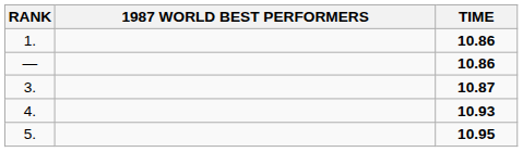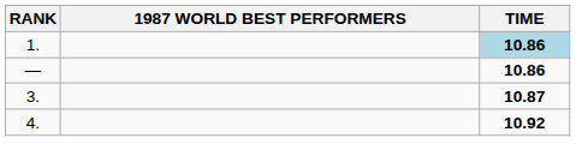1. | TIME: no background -> lightblue background
4. | TIME: 10.93 -> 10.92
- row: 5. | 10.95
